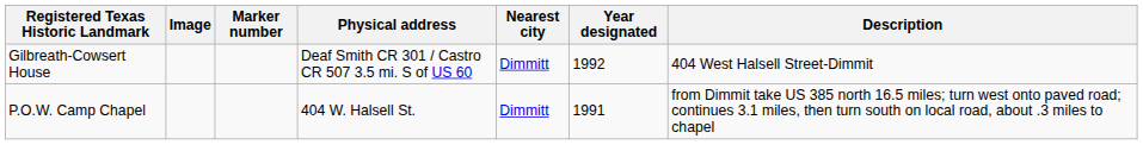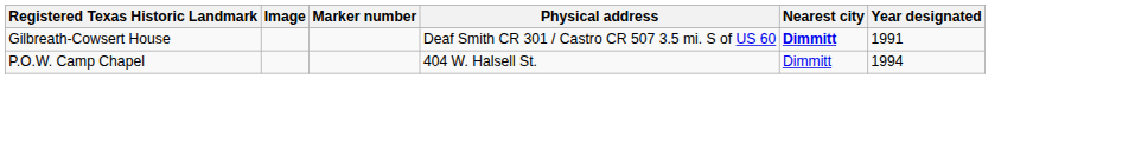- column: Description | 404 West Halsell Street-Dimmit | from Dimmit take US 385 north 16.5 miles; turn west onto paved road; continues 3.1 miles, then turn south on local road, about .3 miles to chapel
Gilbreath-Cowsert House | Nearest city: normal -> bold
Gilbreath-Cowsert House | Year designated: 1992 -> 1991
P.O.W. Camp Chapel | Year designated: 1991 -> 1994
